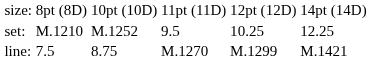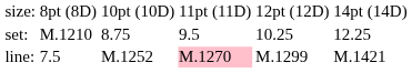set: | column 3: M.1252 -> 8.75
line: | column 3: 8.75 -> M.1252
line: | column 4: no background -> pink background
